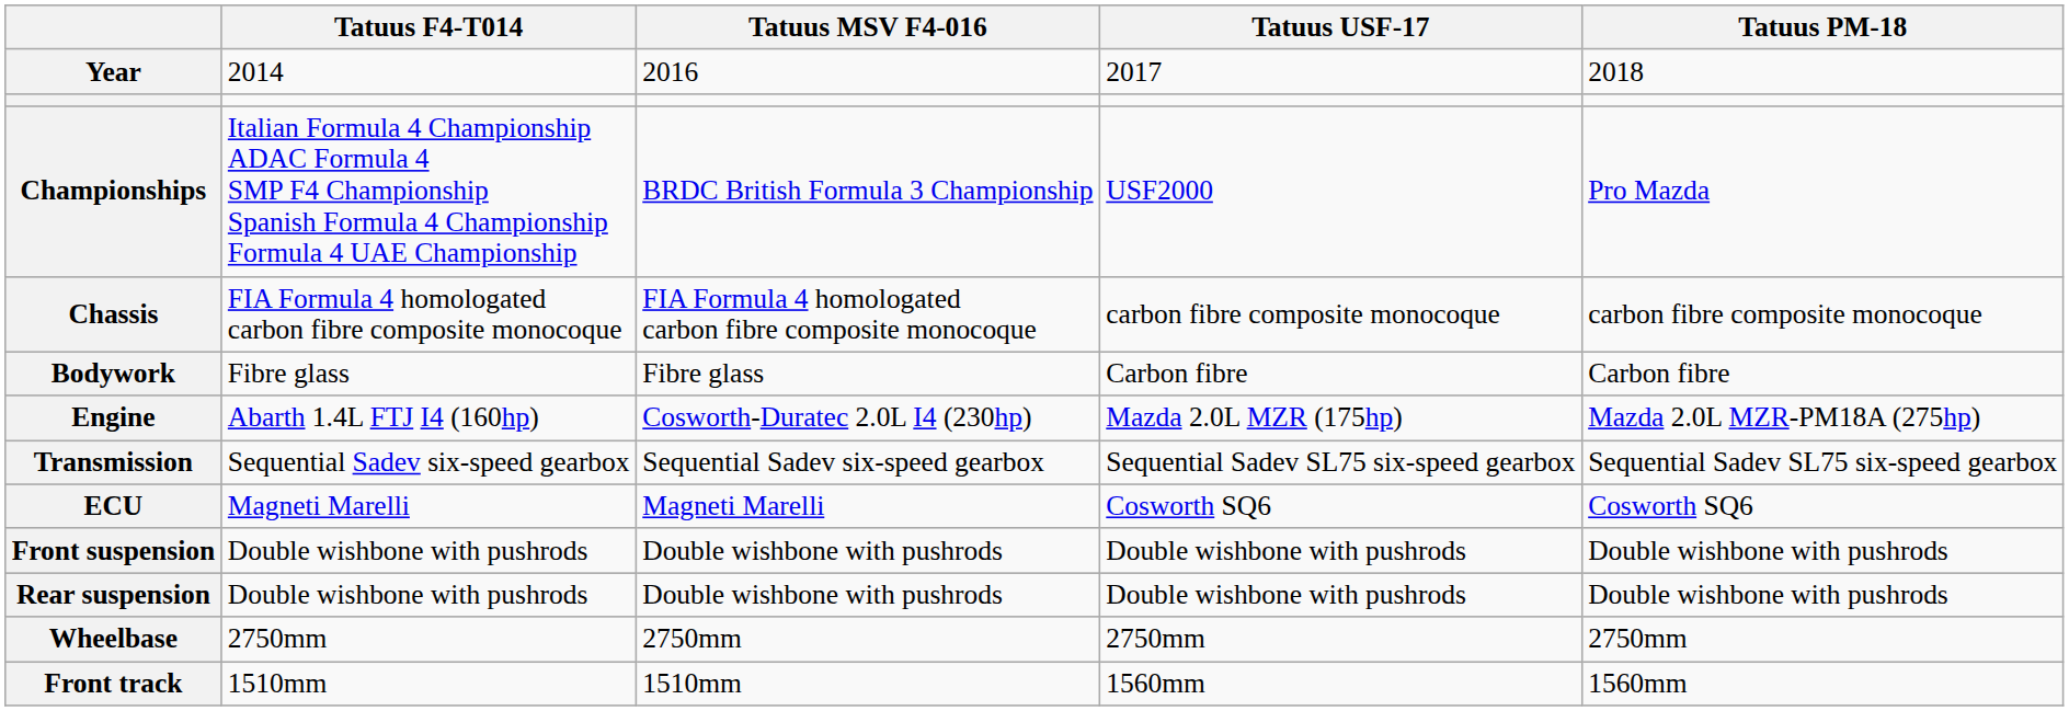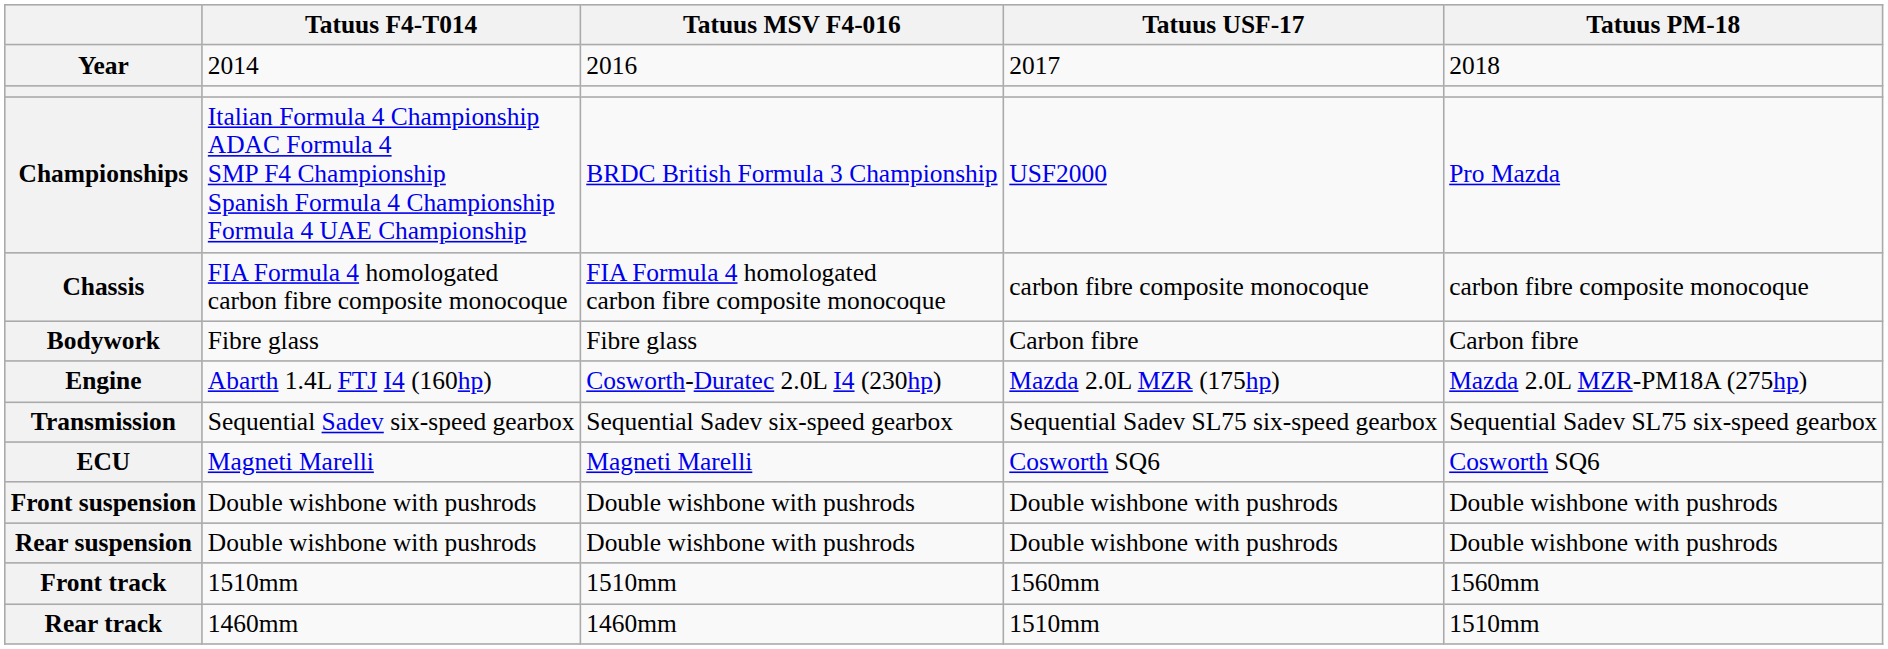- row: Wheelbase | 2750mm | 2750mm | 2750mm | 2750mm
+ row: Rear track | 1460mm | 1460mm | 1510mm | 1510mm
